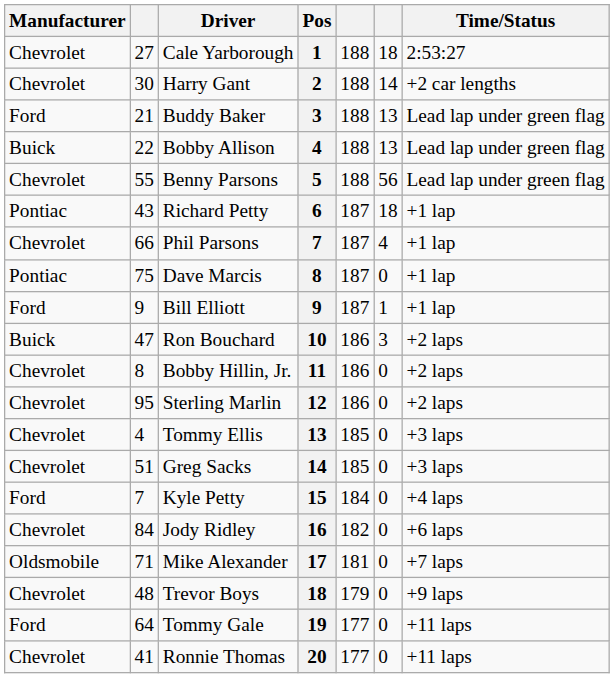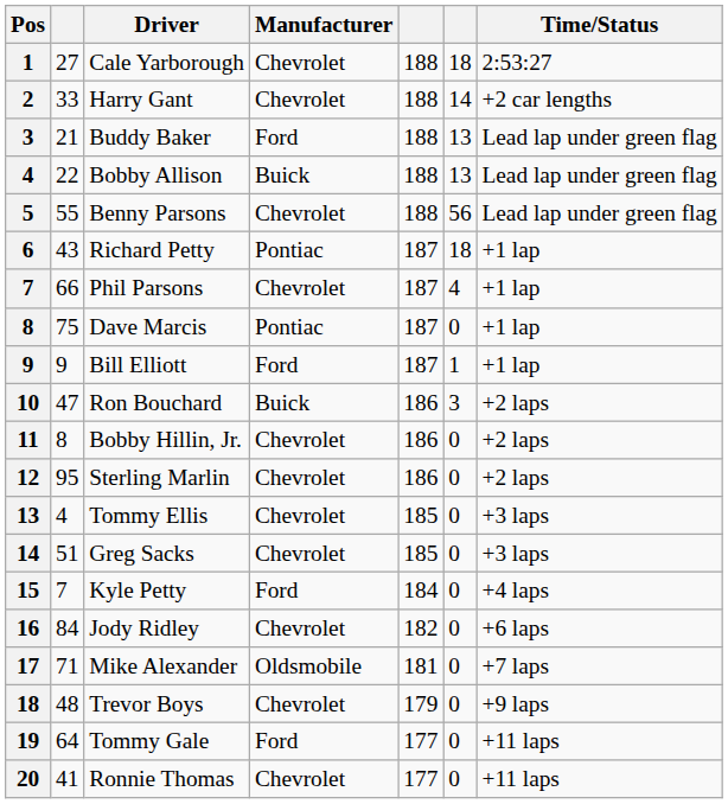columns swapped: Pos <-> Manufacturer
Harry Gant | column 2: 30 -> 33
